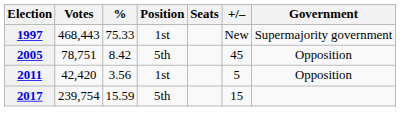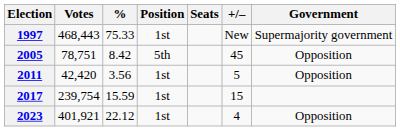2017 | Position: 5th -> 1st
+ row: 2023 | 401,921 | 22.12 | 1st | 4 | Opposition
